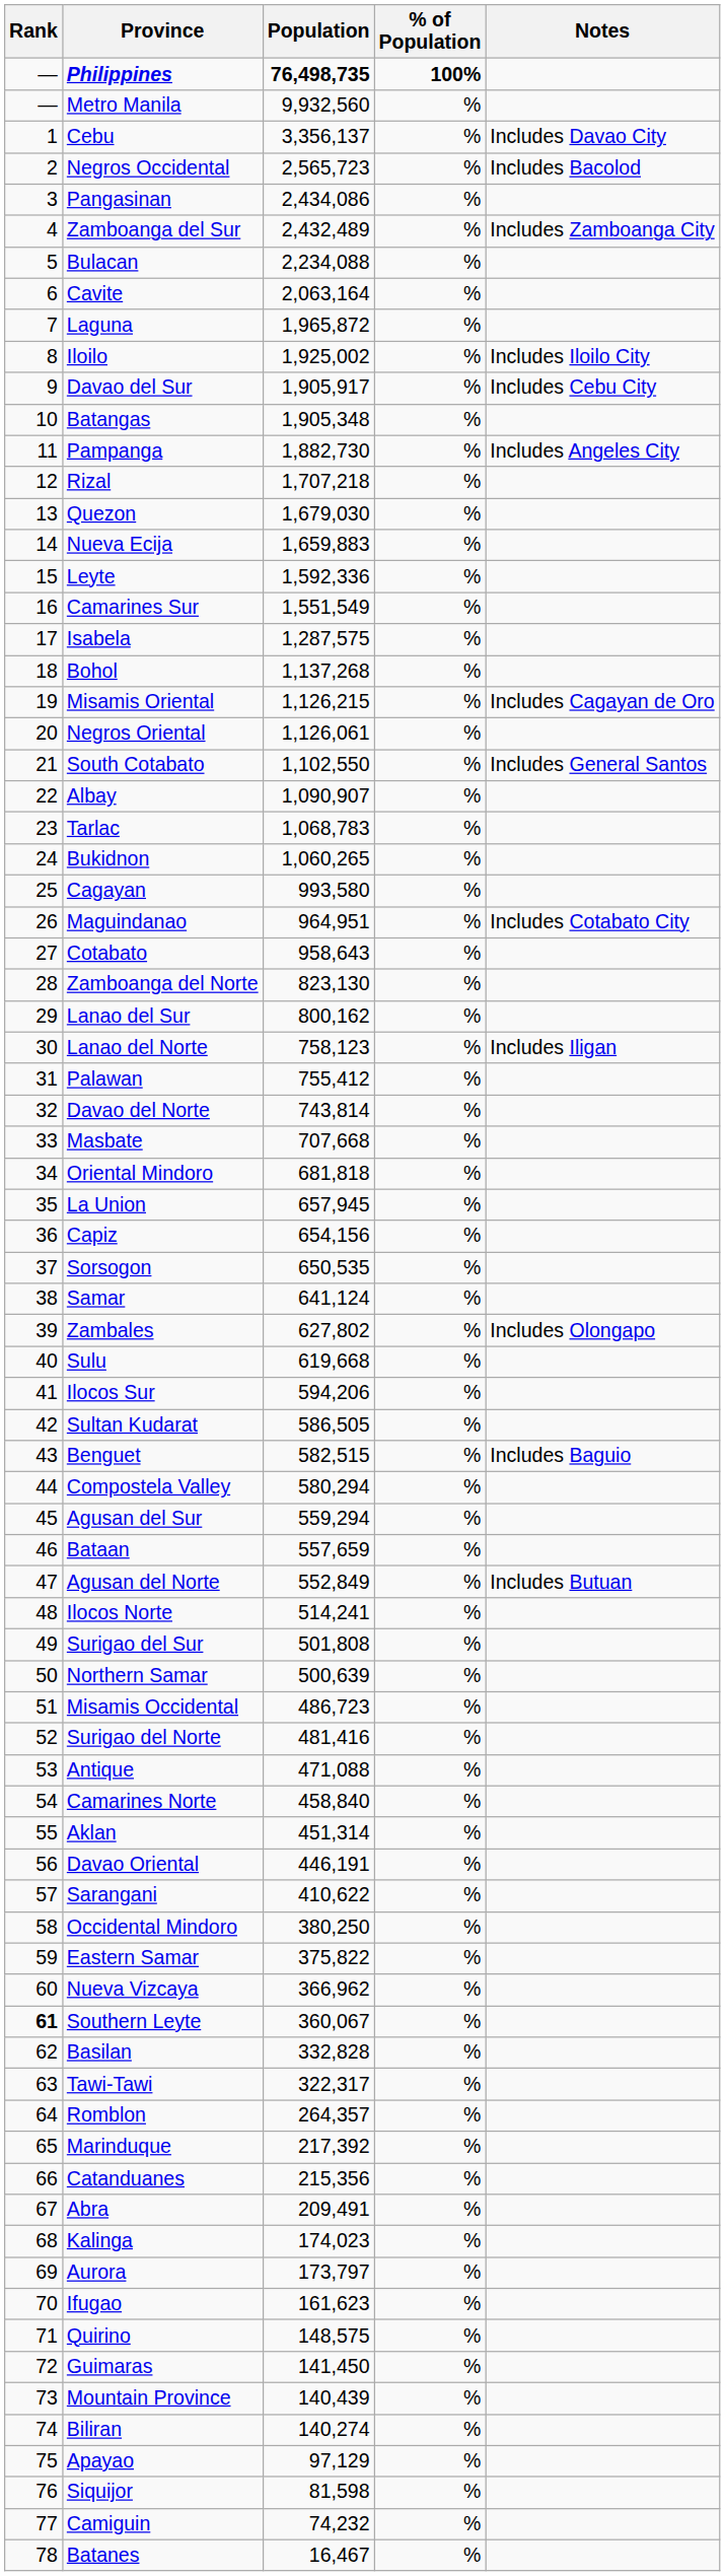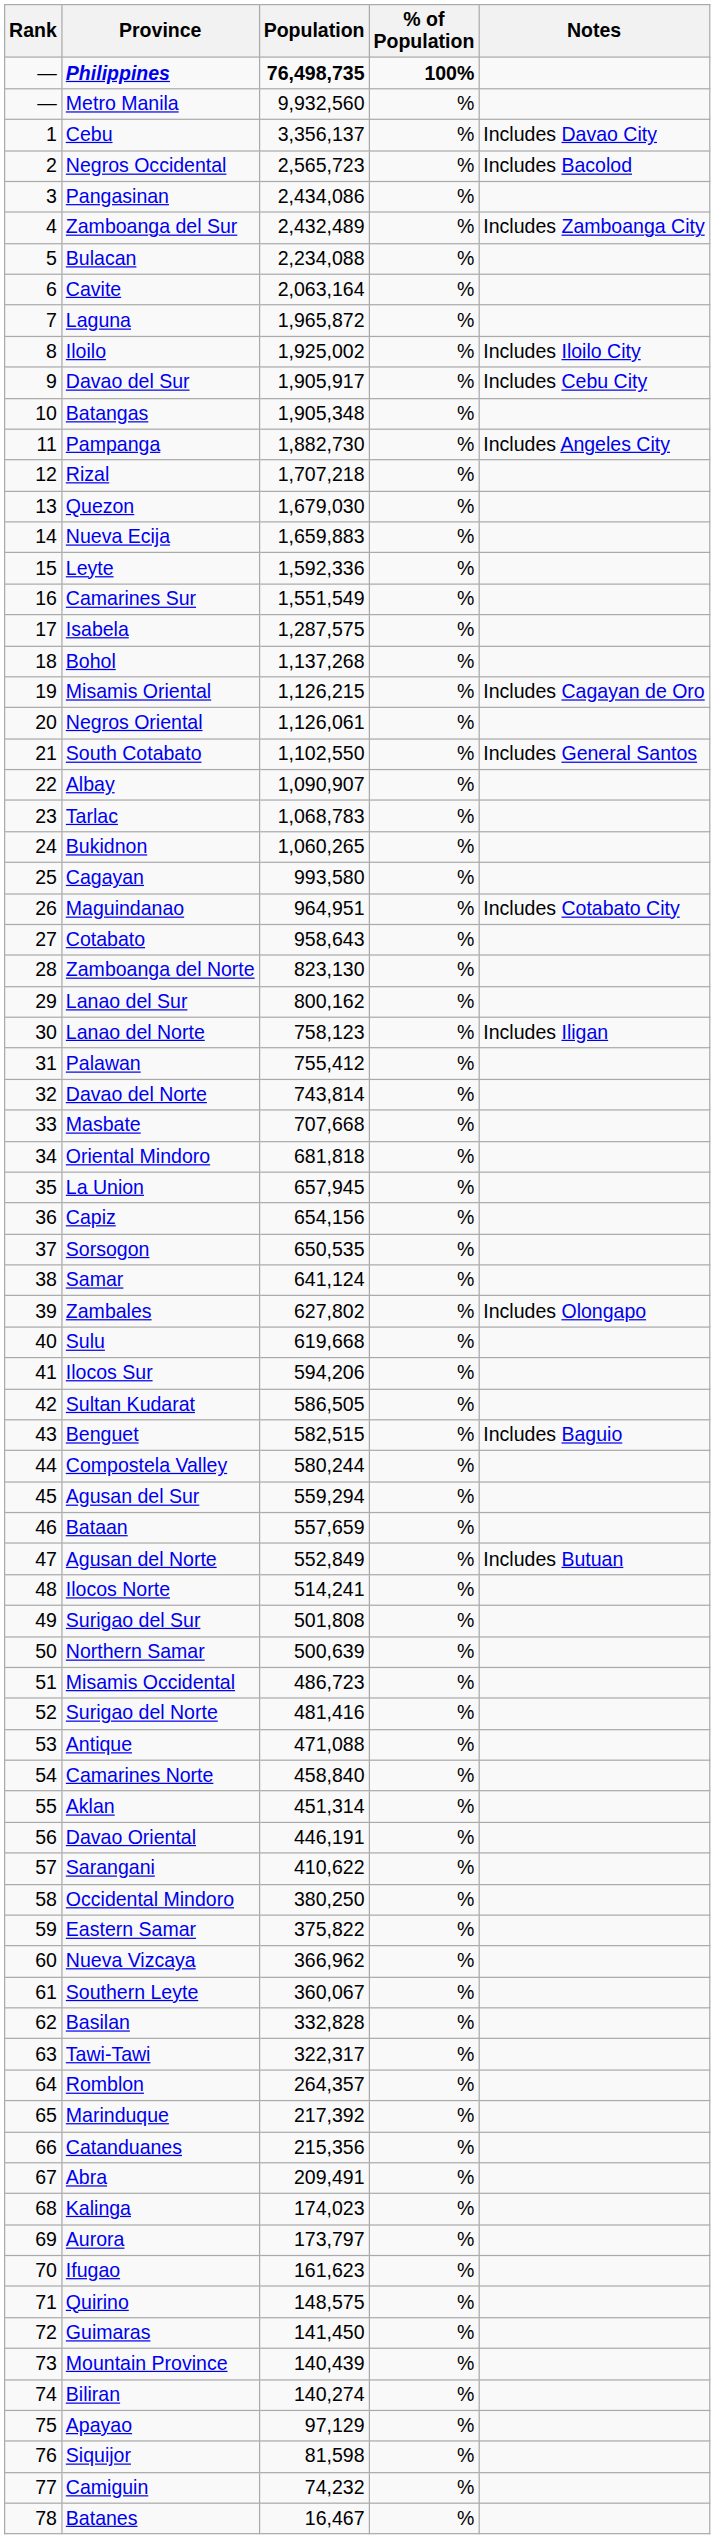Compostela Valley | Population: 580,294 -> 580,244
Southern Leyte | Rank: bold -> normal
